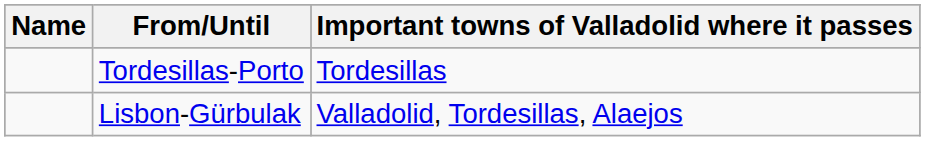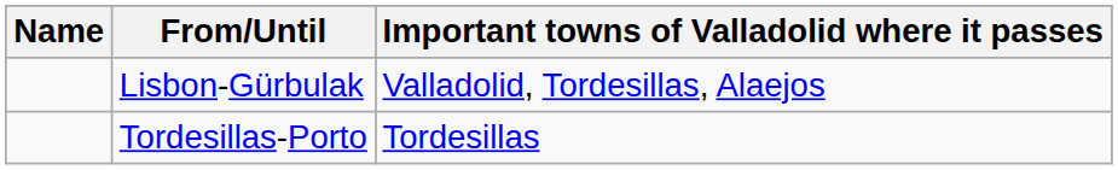rows swapped: Lisbon-Gürbulak <-> Tordesillas-Porto
